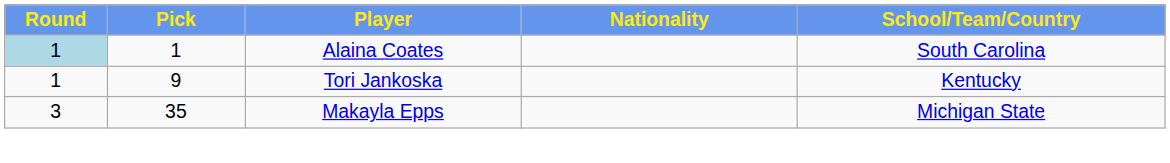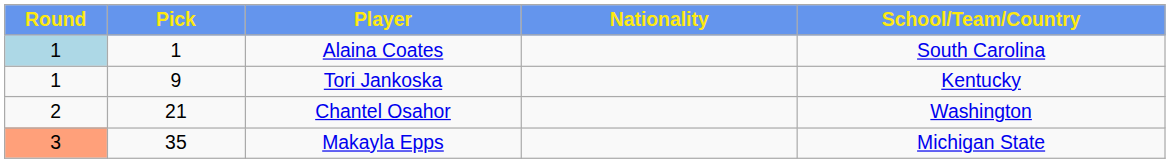+ row: 2 | 21 | Chantel Osahor | Washington
Makayla Epps | Round: no background -> lightsalmon background
